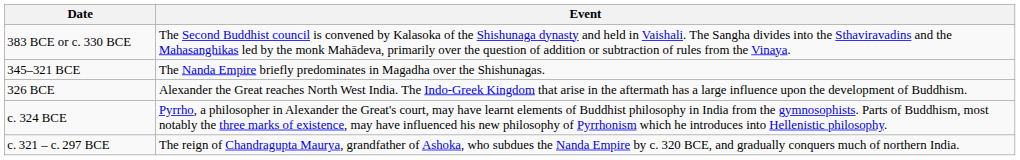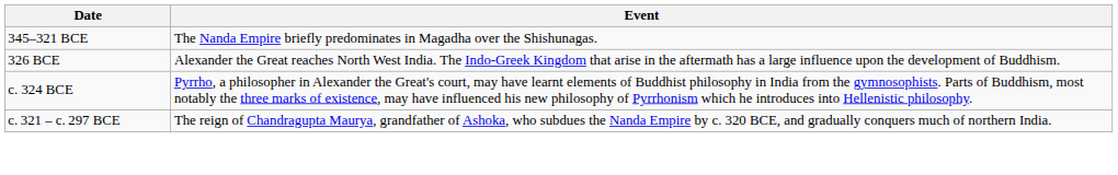- row: 383 BCE or c. 330 BCE | The Second Buddhist council is convened by Kalasoka of the Shishunaga dynasty and held in Vaishali. The Sangha divides into the Sthaviravadins and the Mahasanghikas led by the monk Mahādeva, primarily over the question of addition or subtraction of rules from the Vinaya.
